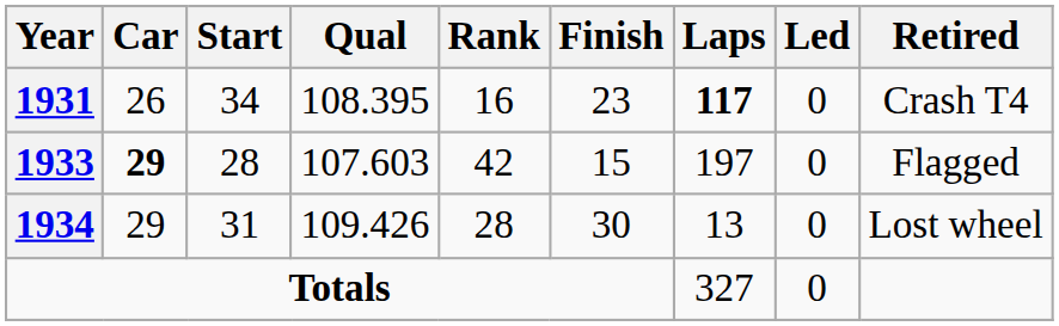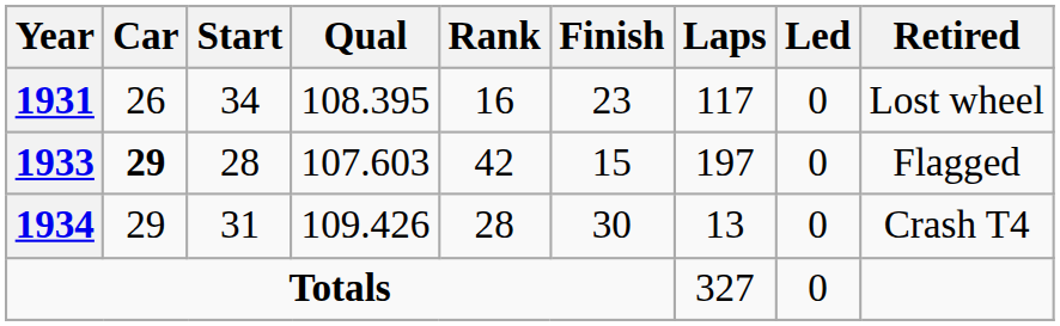1931 | Laps: bold -> normal
1931 | Retired: Crash T4 -> Lost wheel
1934 | Retired: Lost wheel -> Crash T4
